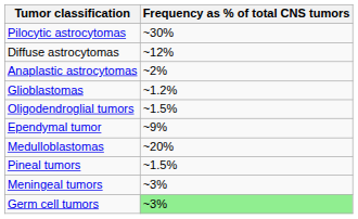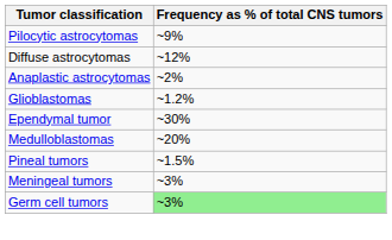Pilocytic astrocytomas | Frequency as % of total CNS tumors: ~30% -> ~9%
- row: Oligodendroglial tumors | ~1.5%
Ependymal tumor | Frequency as % of total CNS tumors: ~9% -> ~30%
